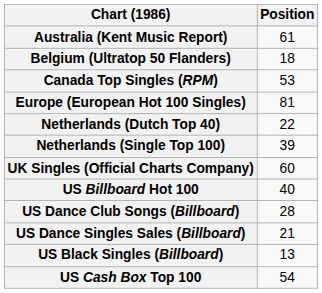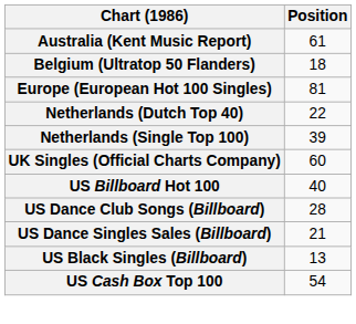- row: Canada Top Singles (RPM) | 53
